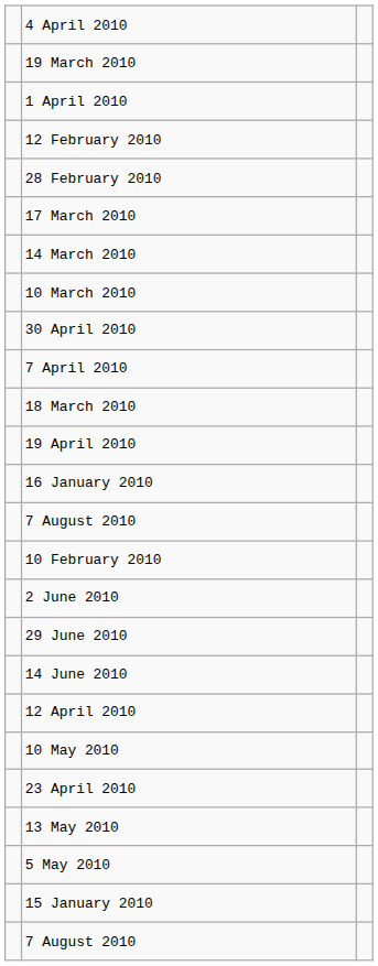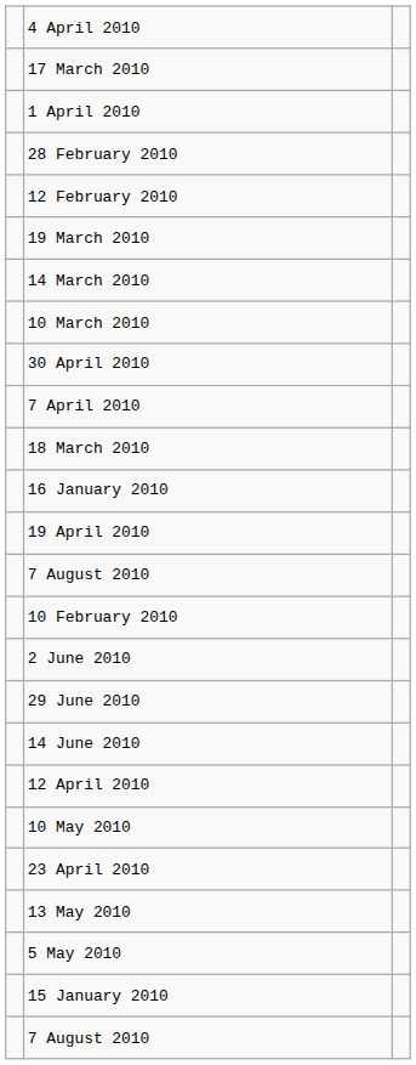rows swapped: 19 March 2010 <-> 17 March 2010
rows swapped: 12 February 2010 <-> 28 February 2010
rows swapped: 19 April 2010 <-> 16 January 2010
